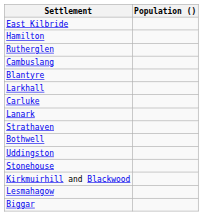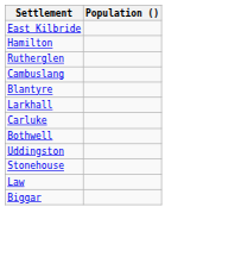- row: Lanark
- row: Strathaven
- row: Kirkmuirhill and Blackwood
- row: Lesmahagow
+ row: Law
